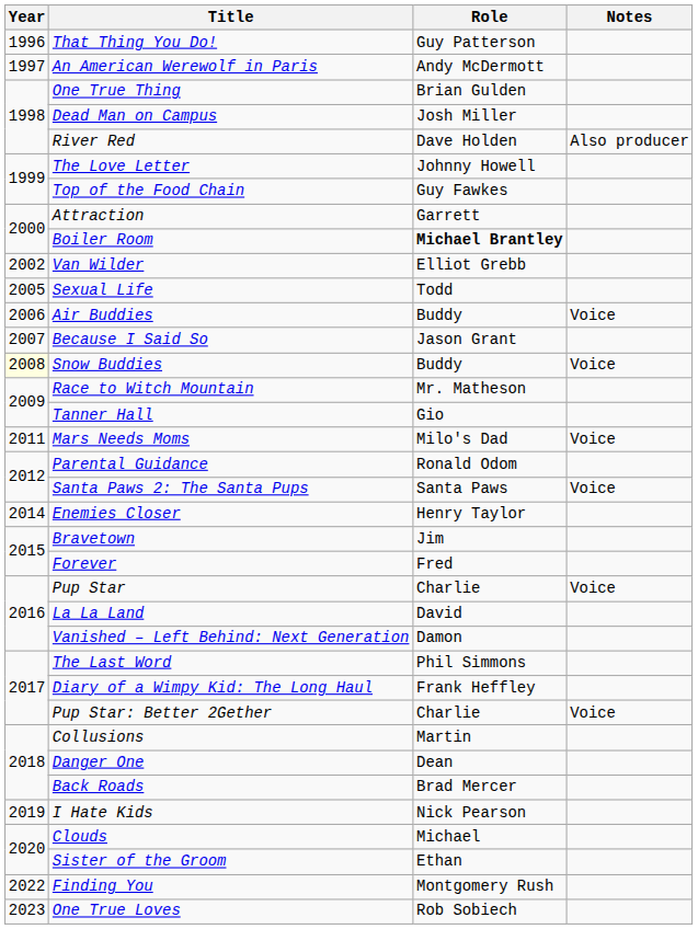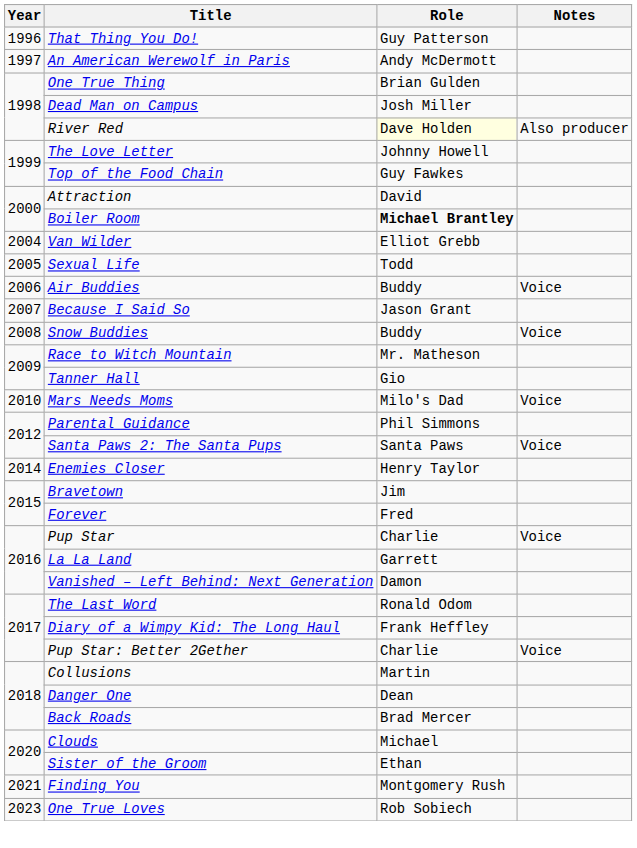River Red | Role: no background -> lightyellow background
Attraction | Role: Garrett -> David
Van Wilder | Year: 2002 -> 2004
Snow Buddies | Year: lightyellow background -> no background
Mars Needs Moms | Year: 2011 -> 2010
Parental Guidance | Role: Ronald Odom -> Phil Simmons
La La Land | Role: David -> Garrett
The Last Word | Role: Phil Simmons -> Ronald Odom
- row: 2019 | I Hate Kids | Nick Pearson
Finding You | Year: 2022 -> 2021
